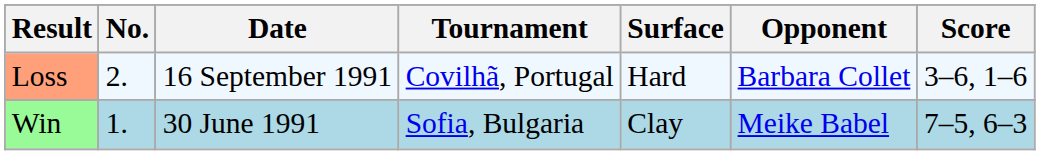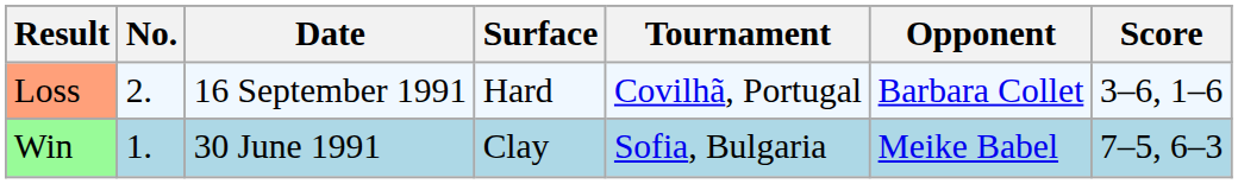columns swapped: Tournament <-> Surface
